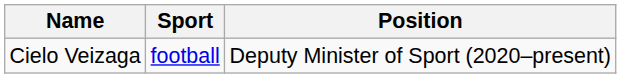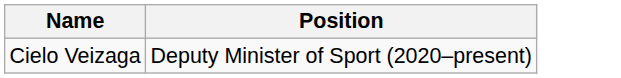- column: Sport | football
